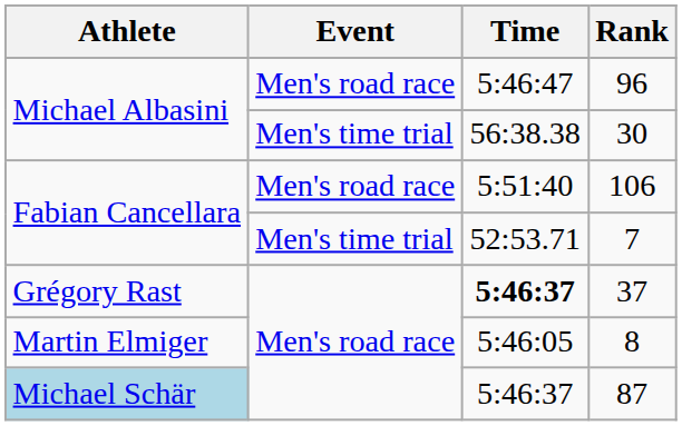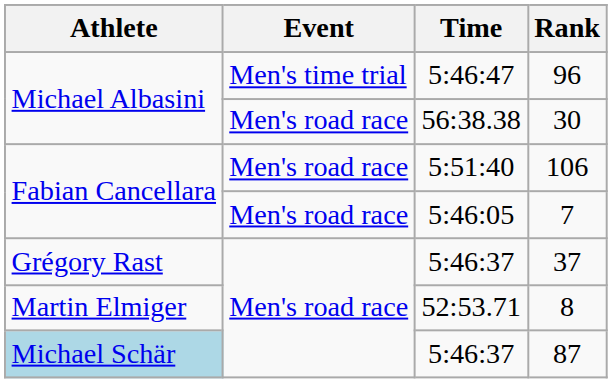96 | Event: Men's road race -> Men's time trial
30 | Event: Men's time trial -> Men's road race
7 | Event: Men's time trial -> Men's road race
7 | Time: 52:53.71 -> 5:46:05
37 | Time: bold -> normal
8 | Time: 5:46:05 -> 52:53.71
